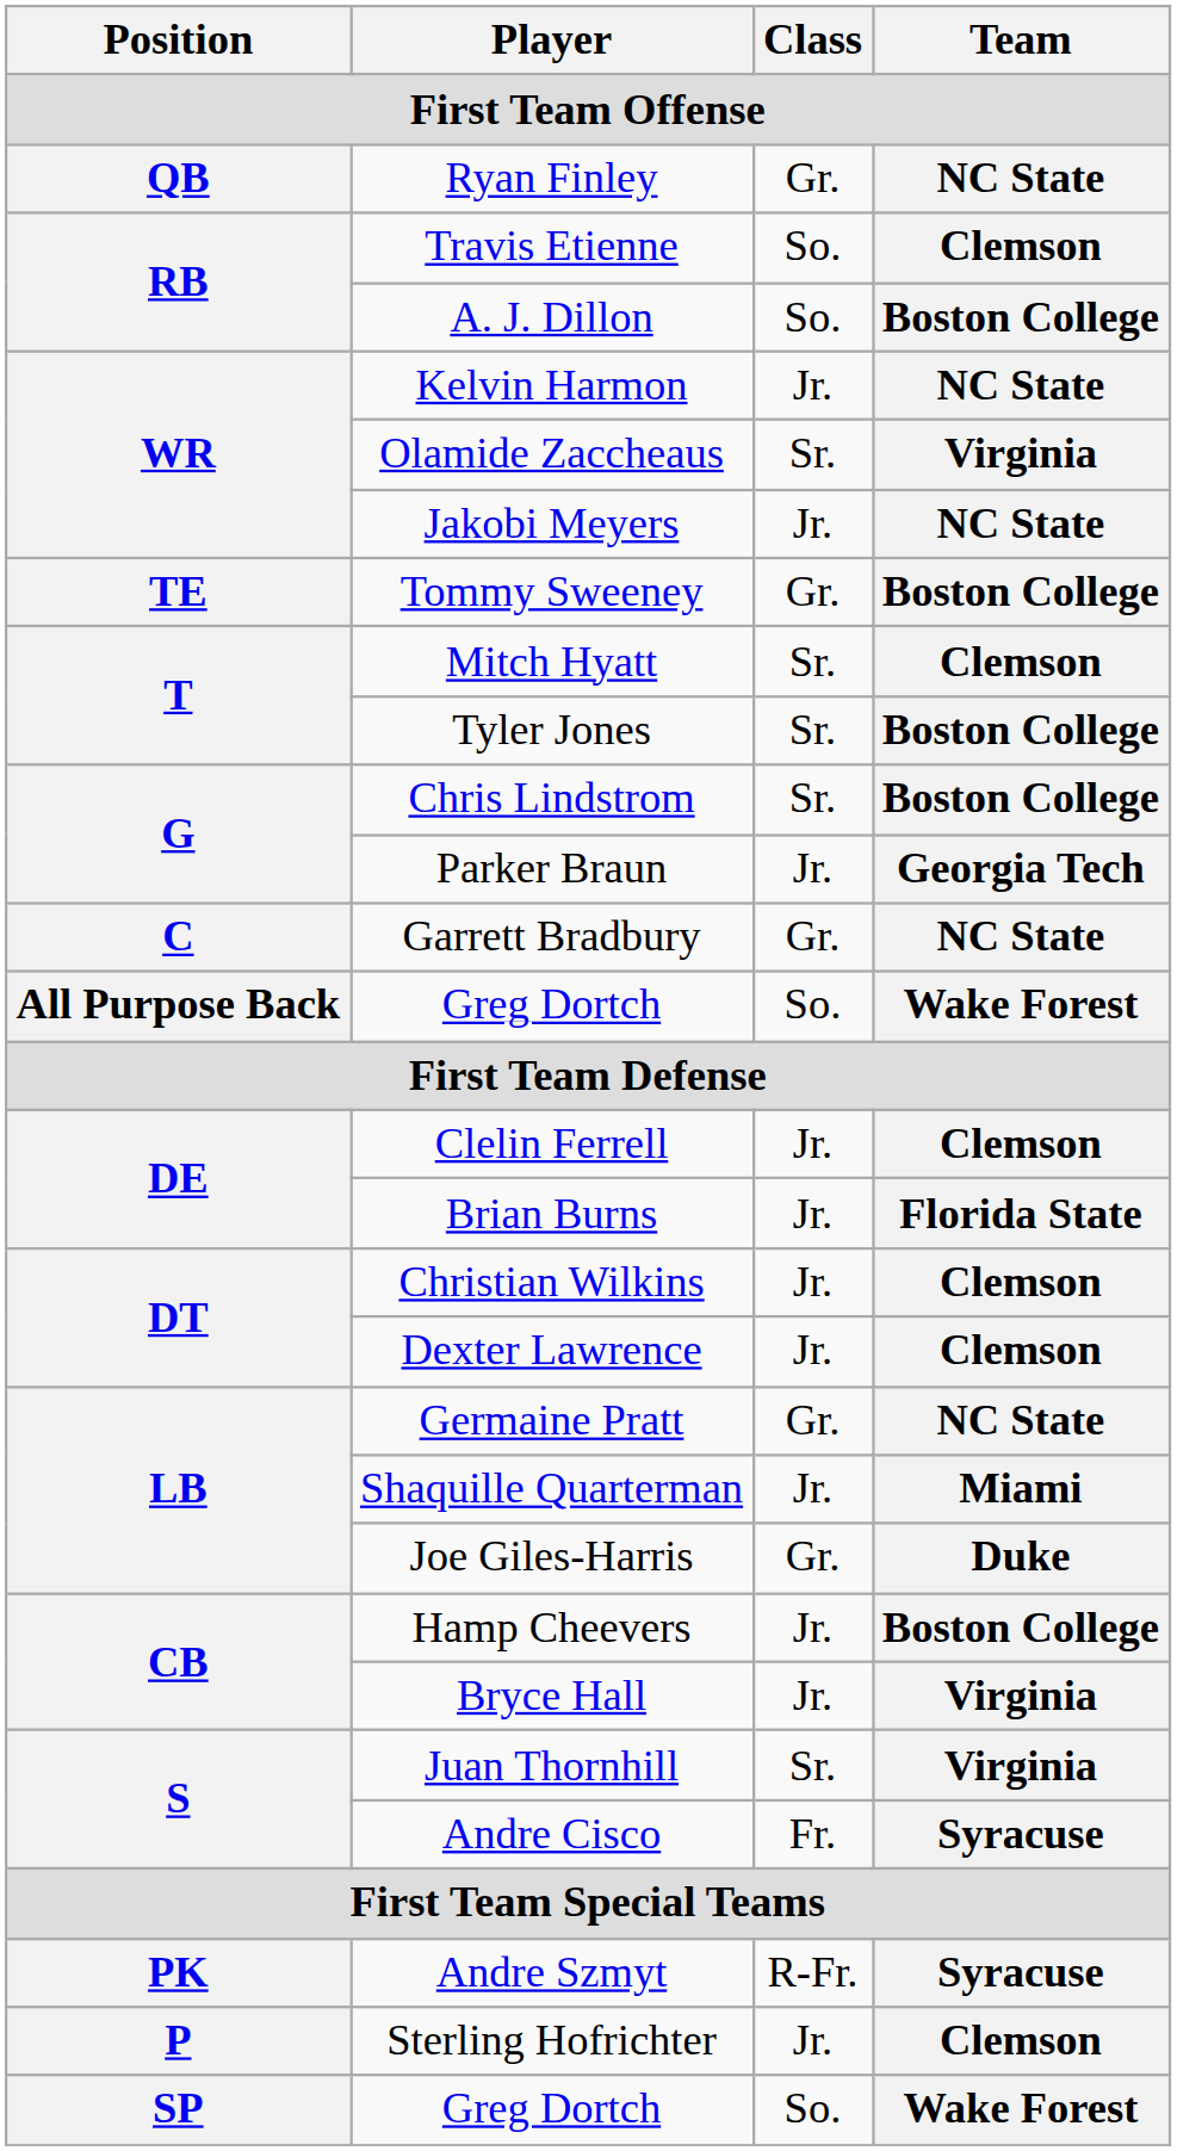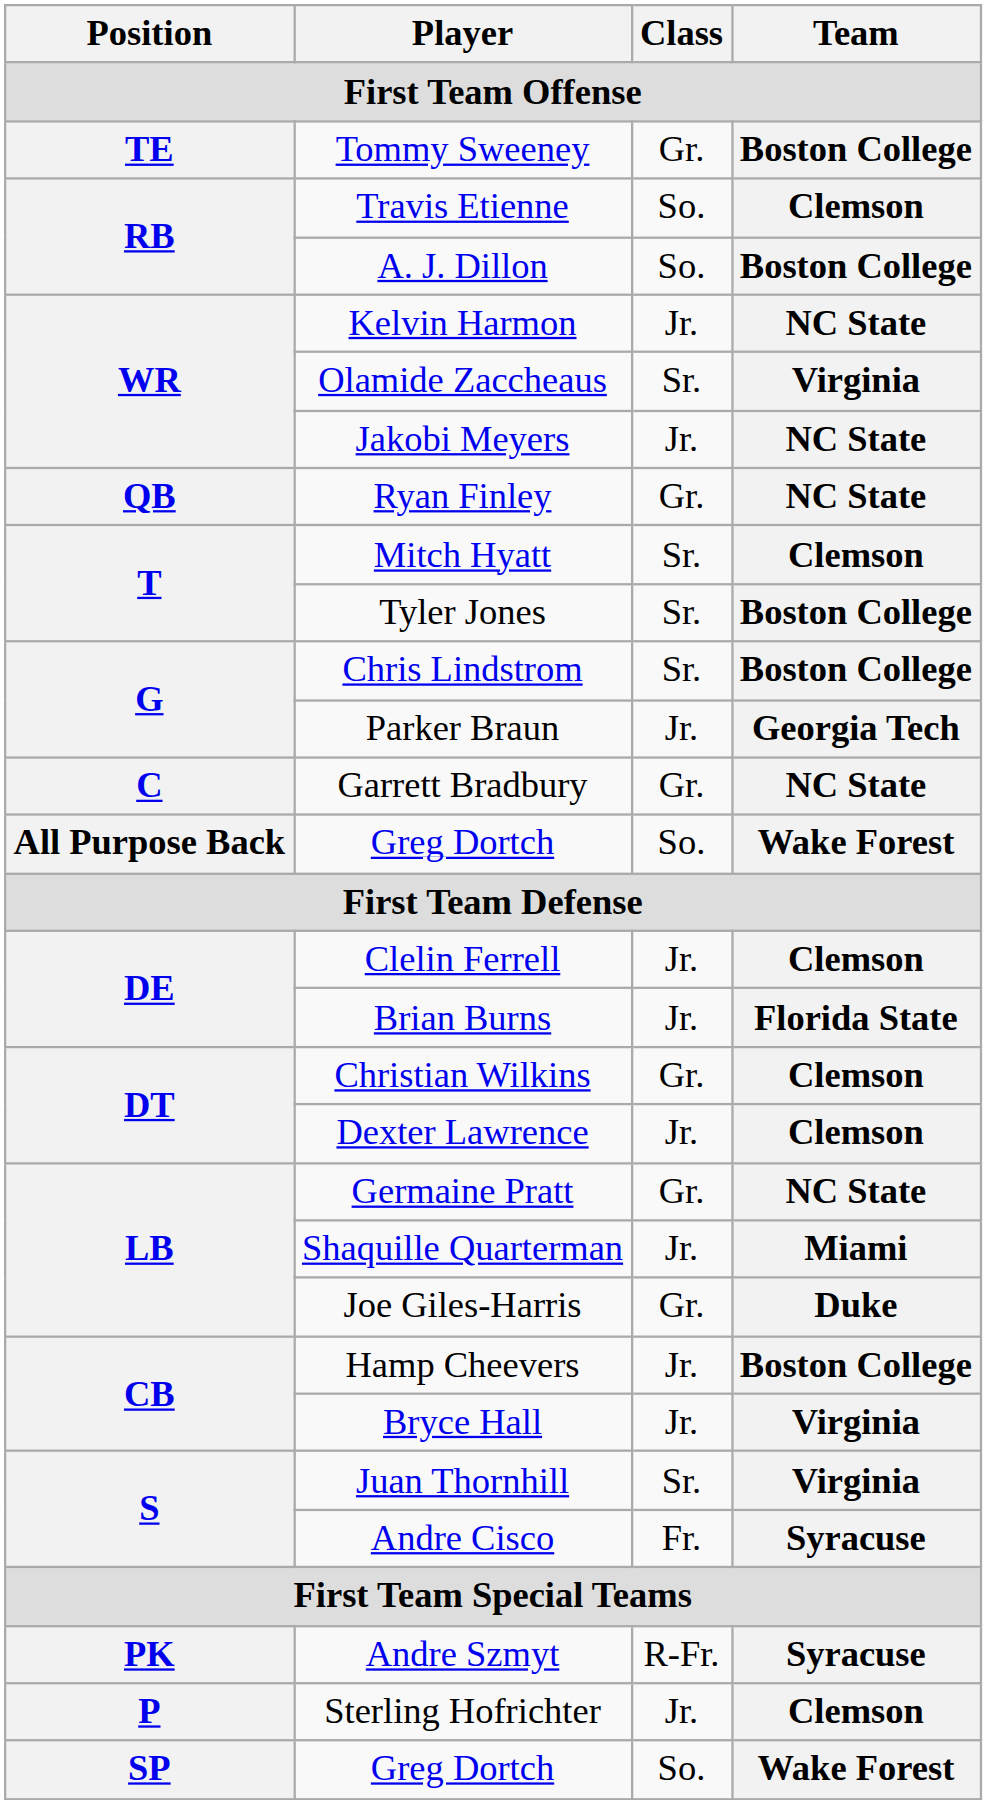rows swapped: Ryan Finley <-> Tommy Sweeney
Christian Wilkins | Class: Jr. -> Gr.
